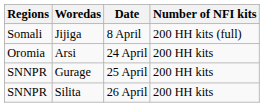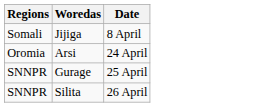- column: Number of NFI kits | 200 HH kits (full) | 200 HH kits | 200 HH kits | 200 HH kits
